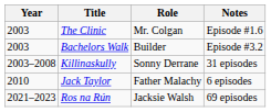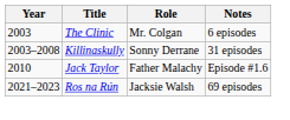The Clinic | Notes: Episode #1.6 -> 6 episodes
- row: 2003 | Bachelors Walk | Builder | Episode #3.2
Jack Taylor | Notes: 6 episodes -> Episode #1.6
